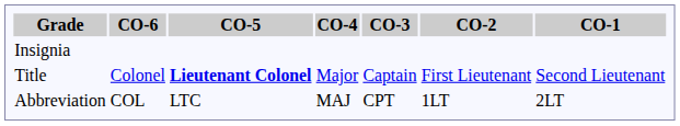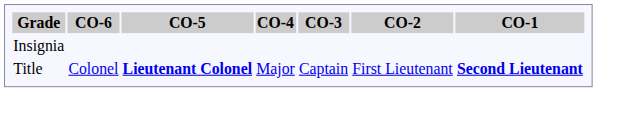Title | CO-1: normal -> bold
- row: Abbreviation | COL | LTC | MAJ | CPT | 1LT | 2LT
